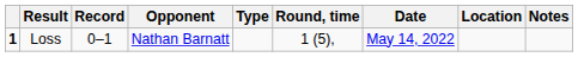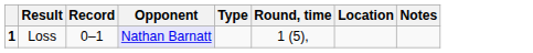- column: Date | May 14, 2022
Loss | Opponent: no background -> lavender background
